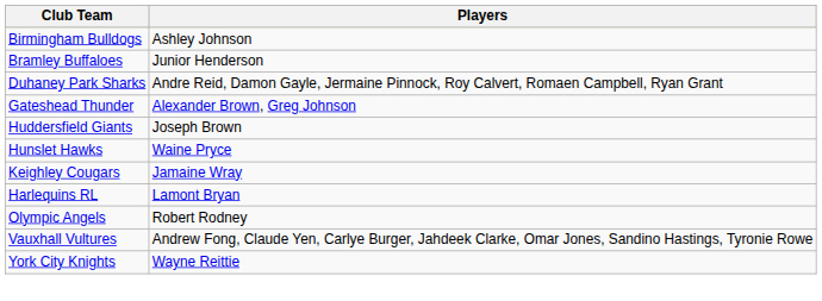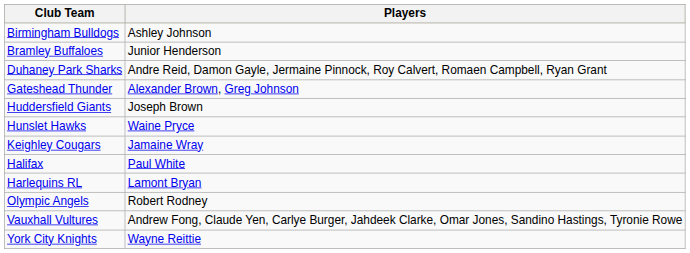+ row: Halifax | Paul White
